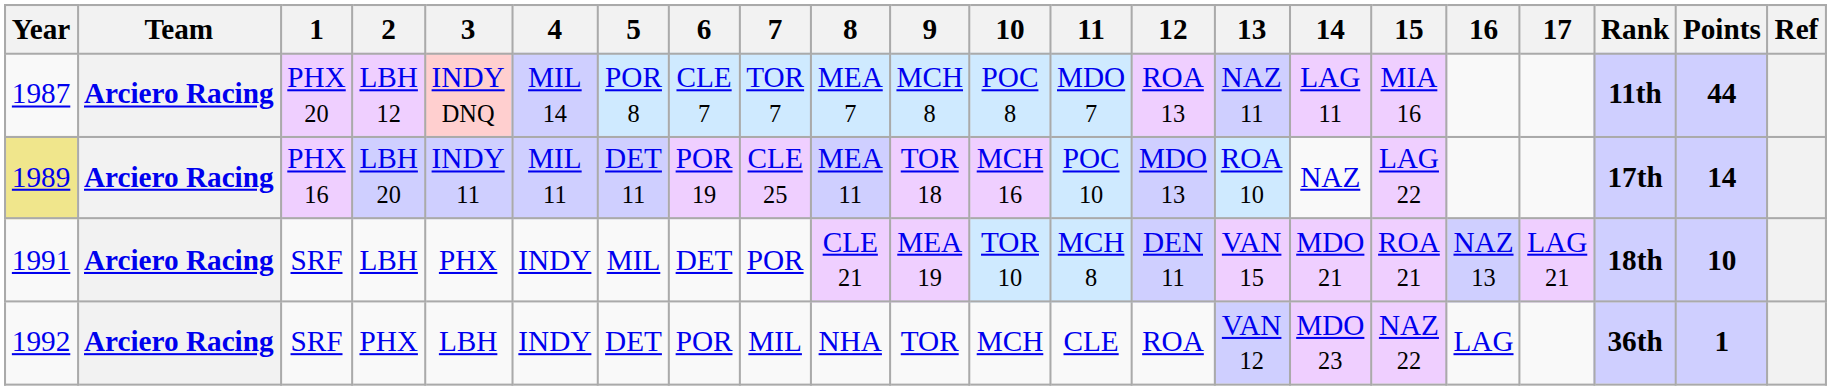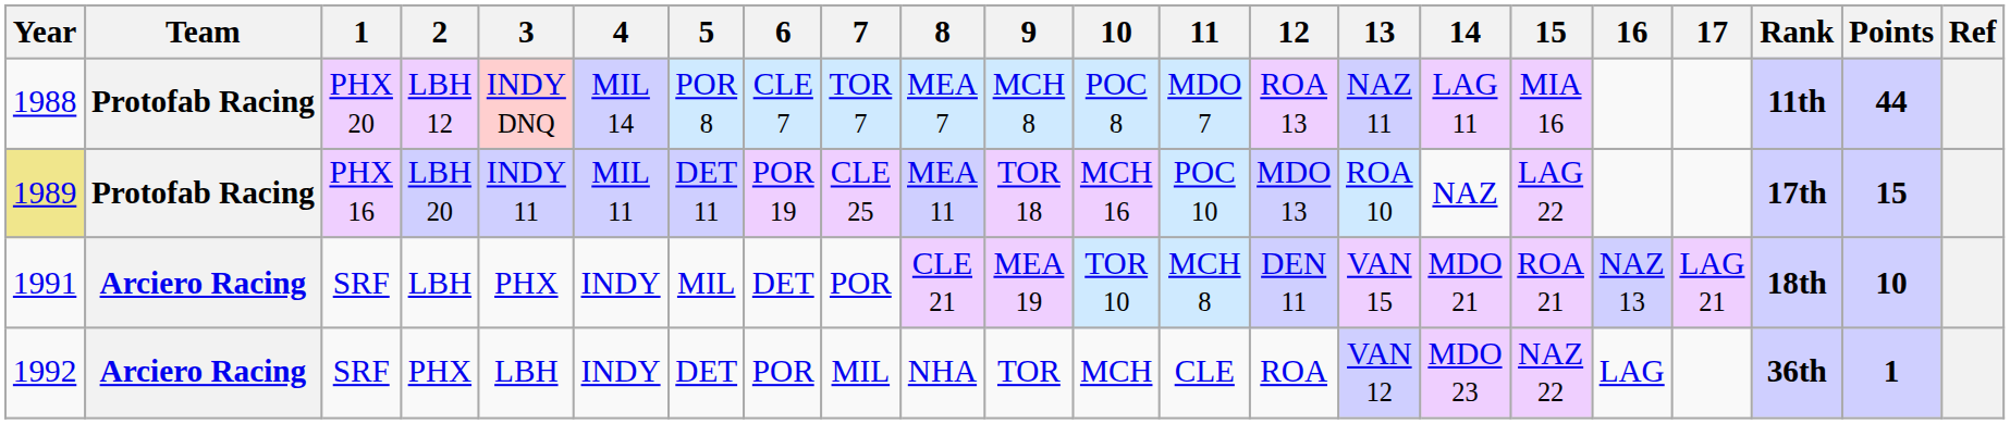LBH 12 | Year: 1987 -> 1988
LBH 12 | Team: Arciero Racing -> Protofab Racing
LBH 20 | Team: Arciero Racing -> Protofab Racing
LBH 20 | Points: 14 -> 15
